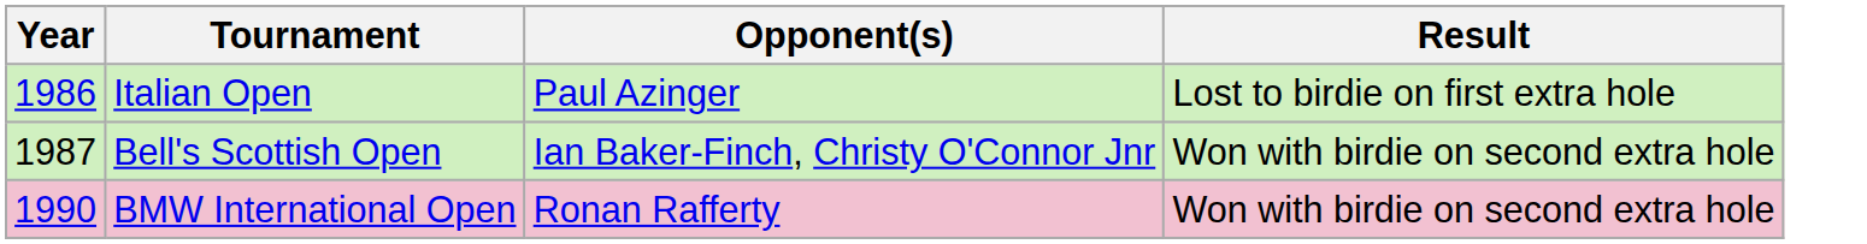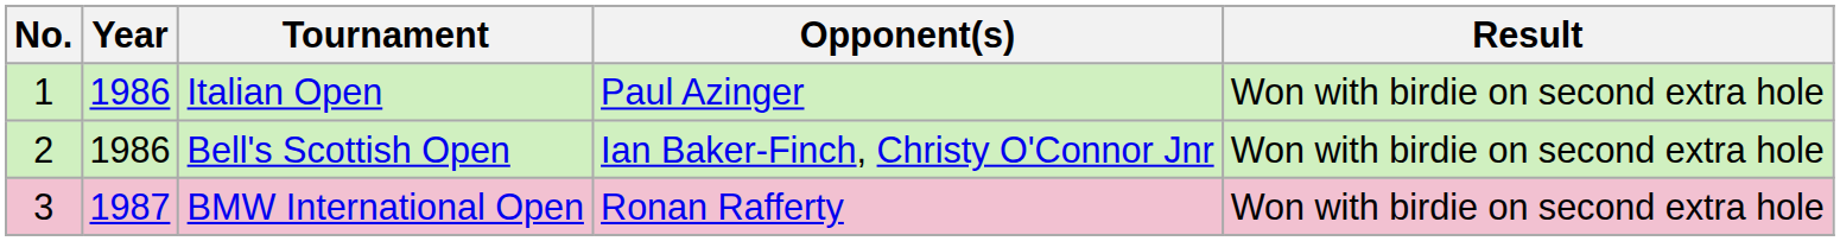+ column: No. | 1 | 2 | 3
Italian Open | Result: Lost to birdie on first extra hole -> Won with birdie on second extra hole
Bell's Scottish Open | Year: 1987 -> 1986
BMW International Open | Year: 1990 -> 1987
